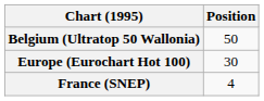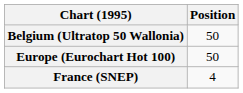Europe (Eurochart Hot 100) | Position: 30 -> 50
